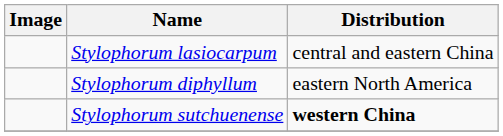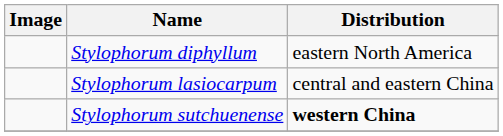rows swapped: Stylophorum diphyllum <-> Stylophorum lasiocarpum
